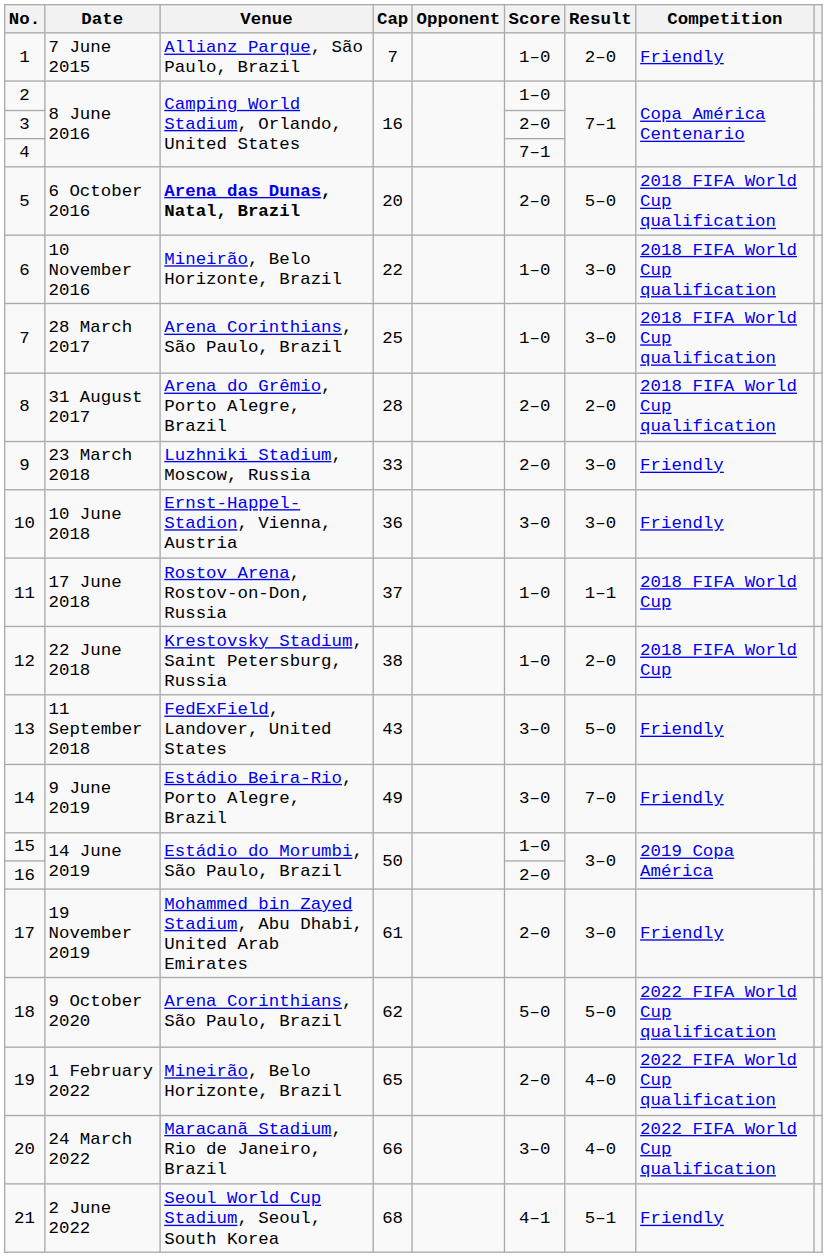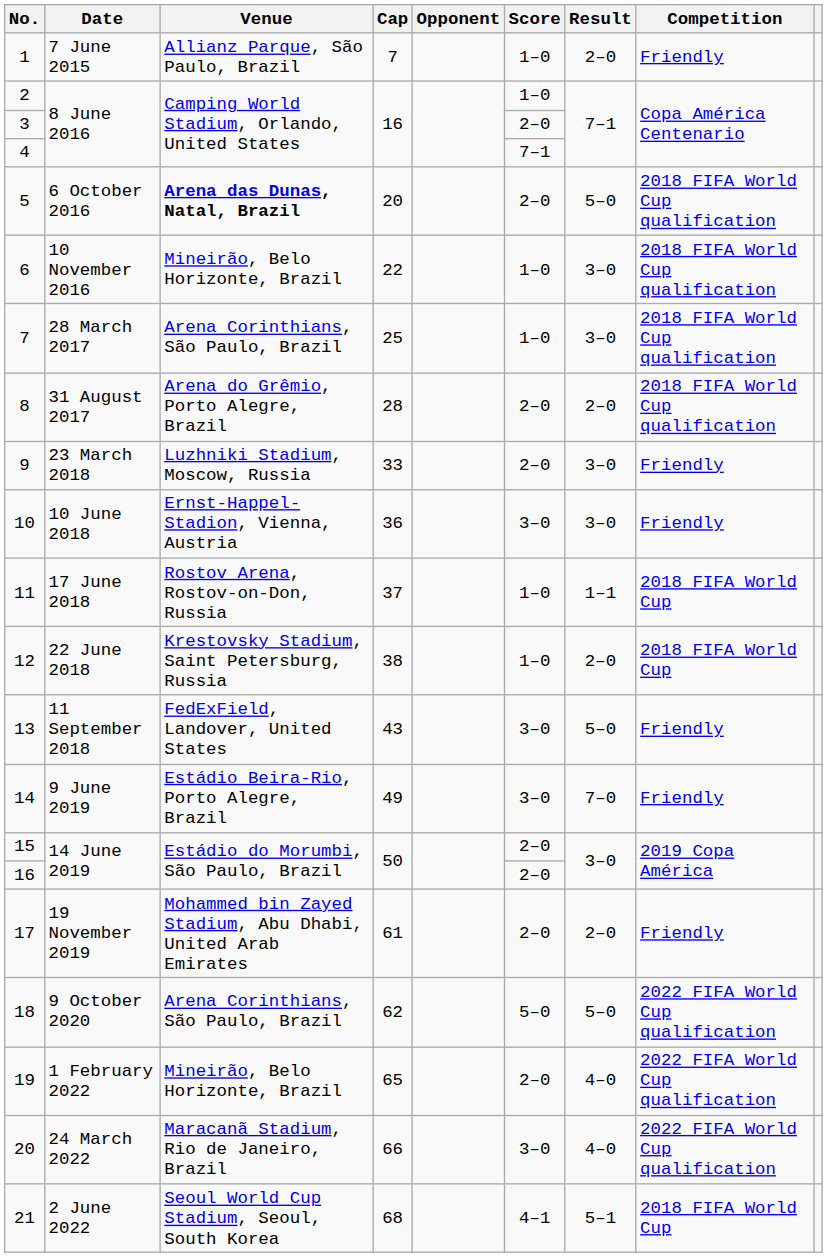15 | Score: 1–0 -> 2–0
17 | Result: 3–0 -> 2–0
21 | Competition: Friendly -> 2018 FIFA World Cup
